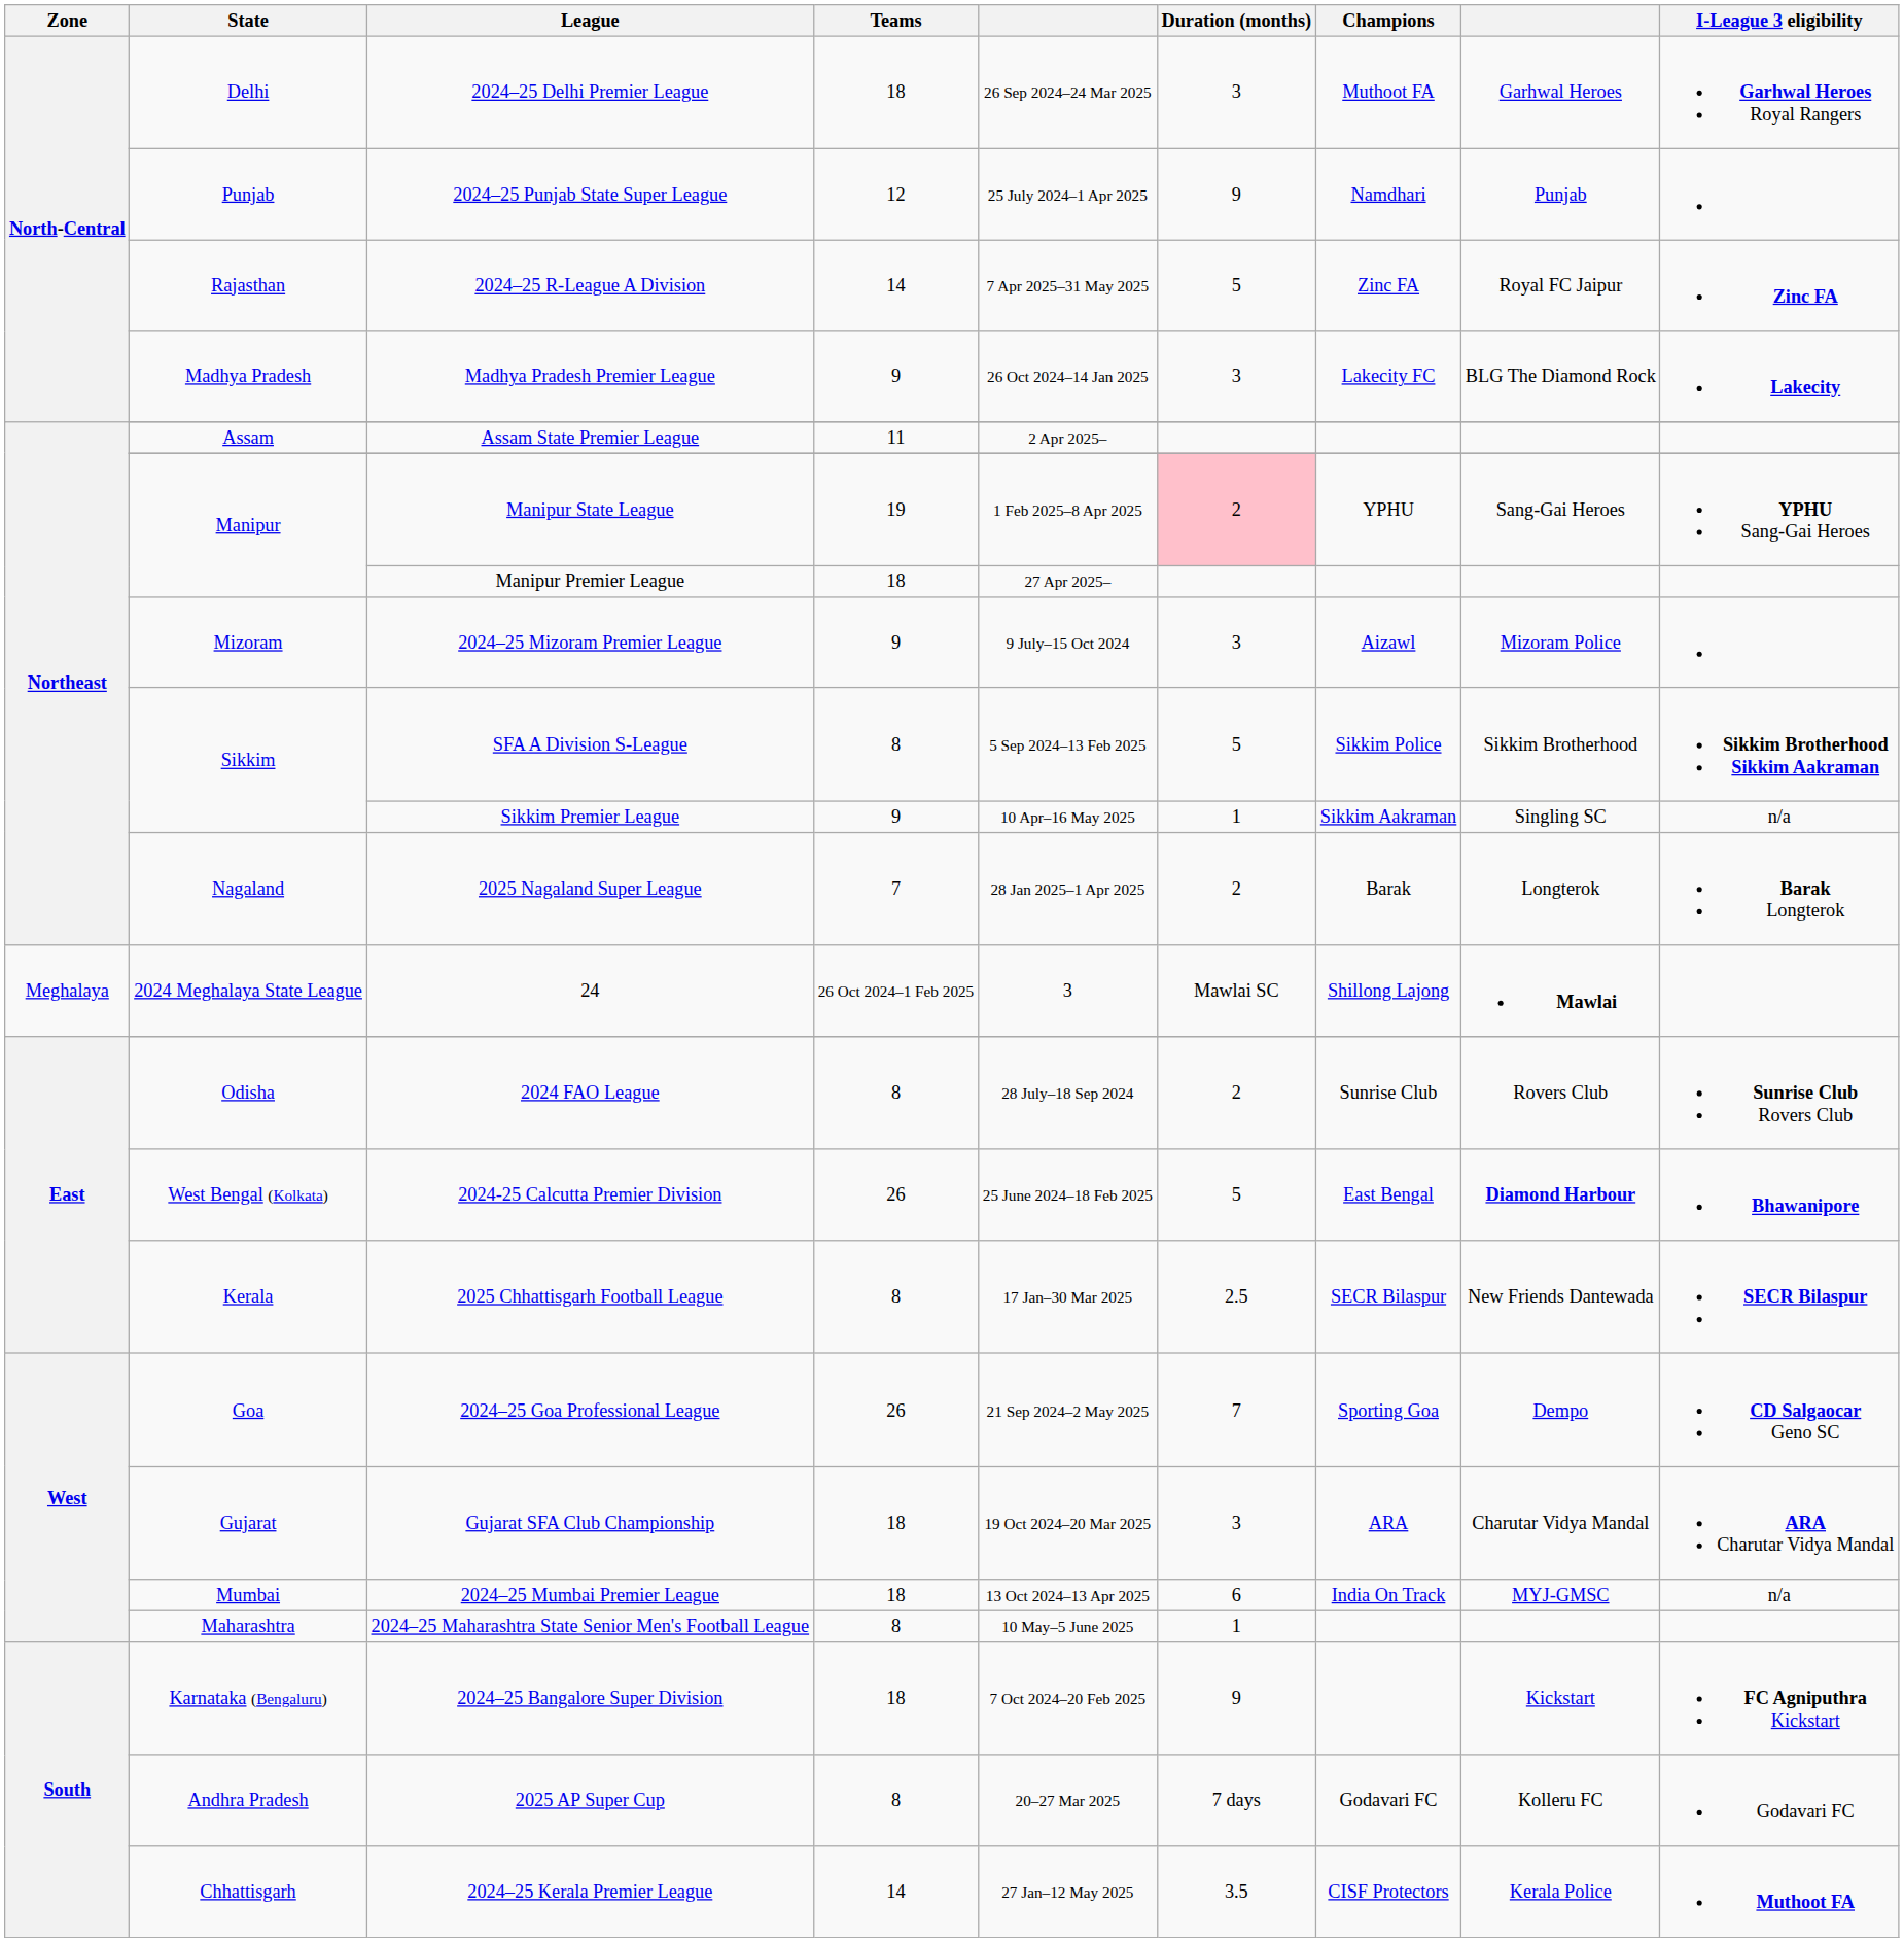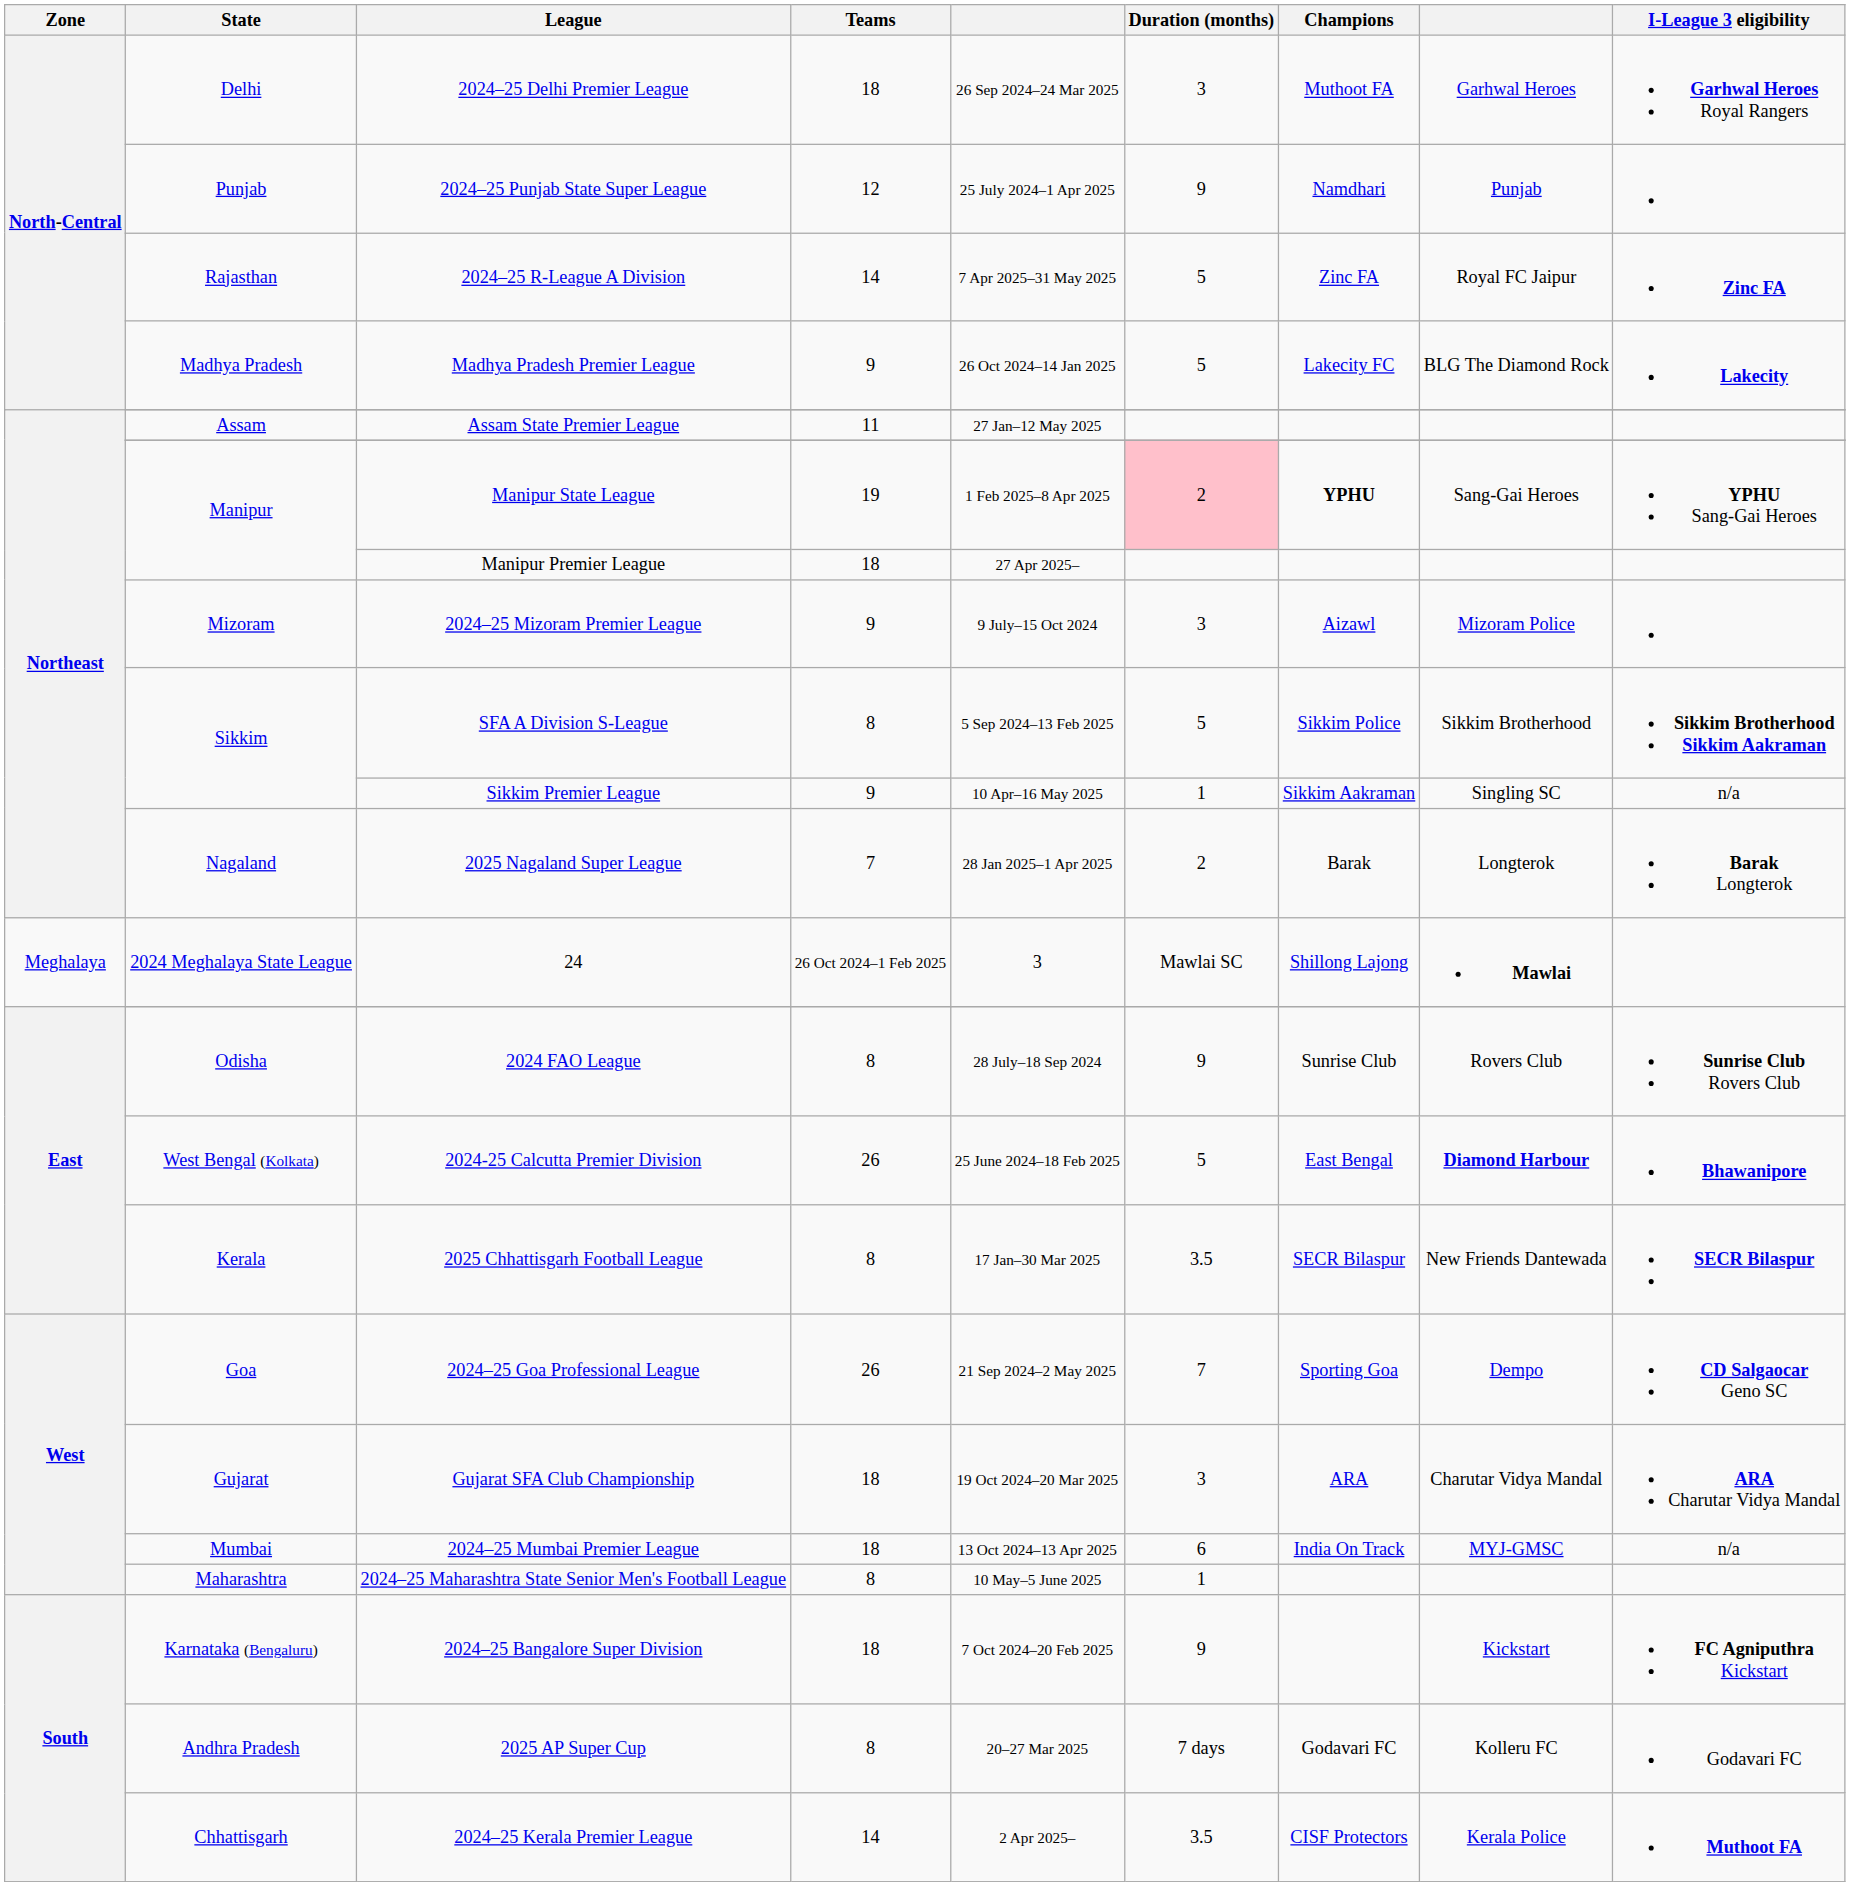Madhya Pradesh Premier League | Duration (months): 3 -> 5
Assam State Premier League | column 5: 2 Apr 2025– -> 27 Jan–12 May 2025
Manipur State League | Champions: normal -> bold
2024 FAO League | Duration (months): 2 -> 9
2025 Chhattisgarh Football League | Duration (months): 2.5 -> 3.5
2024–25 Kerala Premier League | column 5: 27 Jan–12 May 2025 -> 2 Apr 2025–
